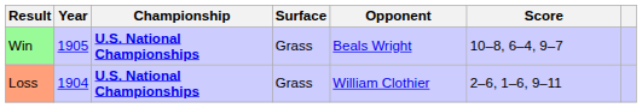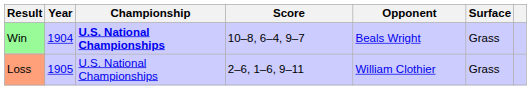columns swapped: Surface <-> Score
Win | Year: 1905 -> 1904
Loss | Year: 1904 -> 1905
Loss | Championship: bold -> normal
